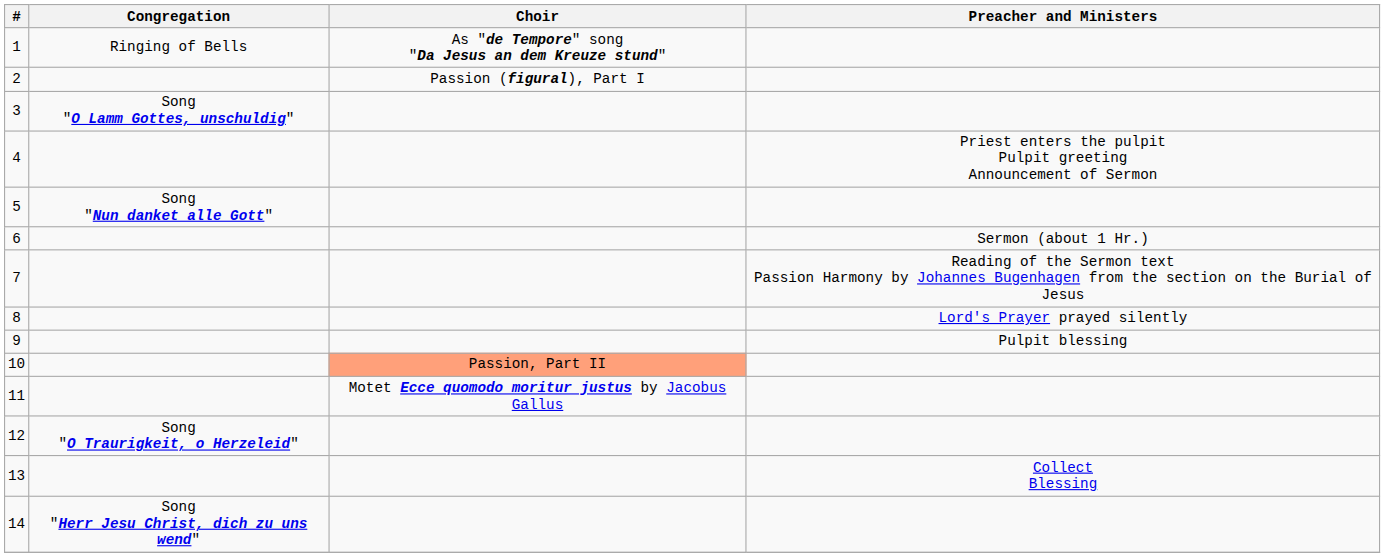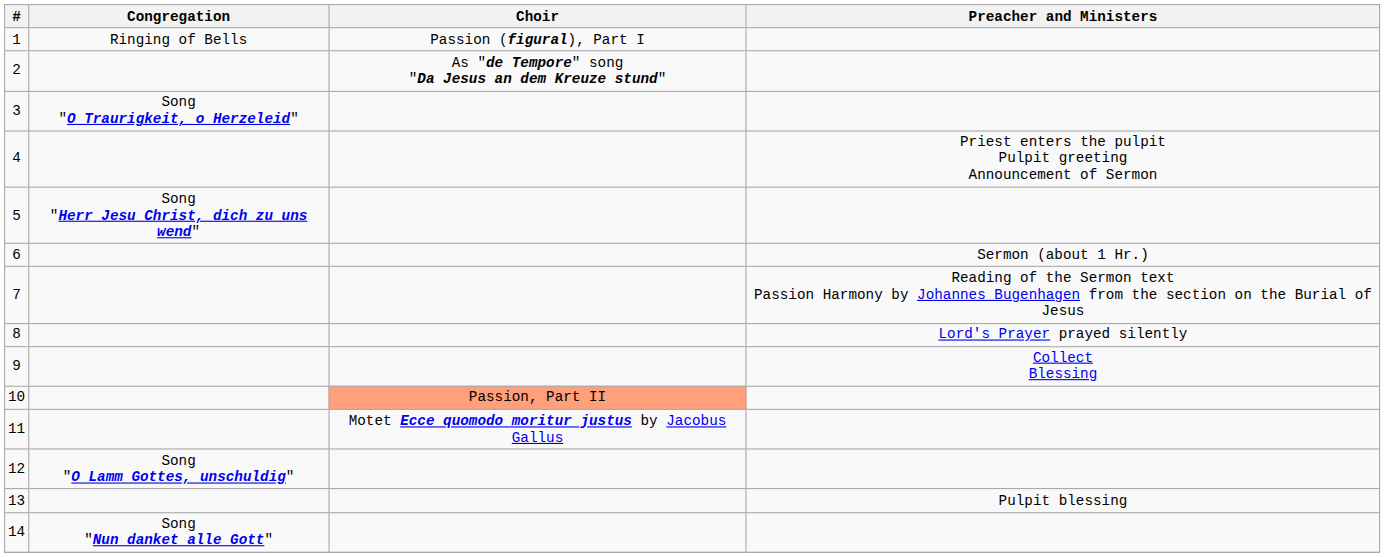1 | Choir: As "de Tempore" song "Da Jesus an dem Kreuze stund" -> Passion (figural), Part I
2 | Choir: Passion (figural), Part I -> As "de Tempore" song "Da Jesus an dem Kreuze stund"
3 | Congregation: Song "O Lamm Gottes, unschuldig" -> Song "O Traurigkeit, o Herzeleid"
5 | Congregation: Song "Nun danket alle Gott" -> Song "Herr Jesu Christ, dich zu uns wend"
9 | Preacher and Ministers: Pulpit blessing -> Collect Blessing
12 | Congregation: Song "O Traurigkeit, o Herzeleid" -> Song "O Lamm Gottes, unschuldig"
13 | Preacher and Ministers: Collect Blessing -> Pulpit blessing
14 | Congregation: Song "Herr Jesu Christ, dich zu uns wend" -> Song "Nun danket alle Gott"
